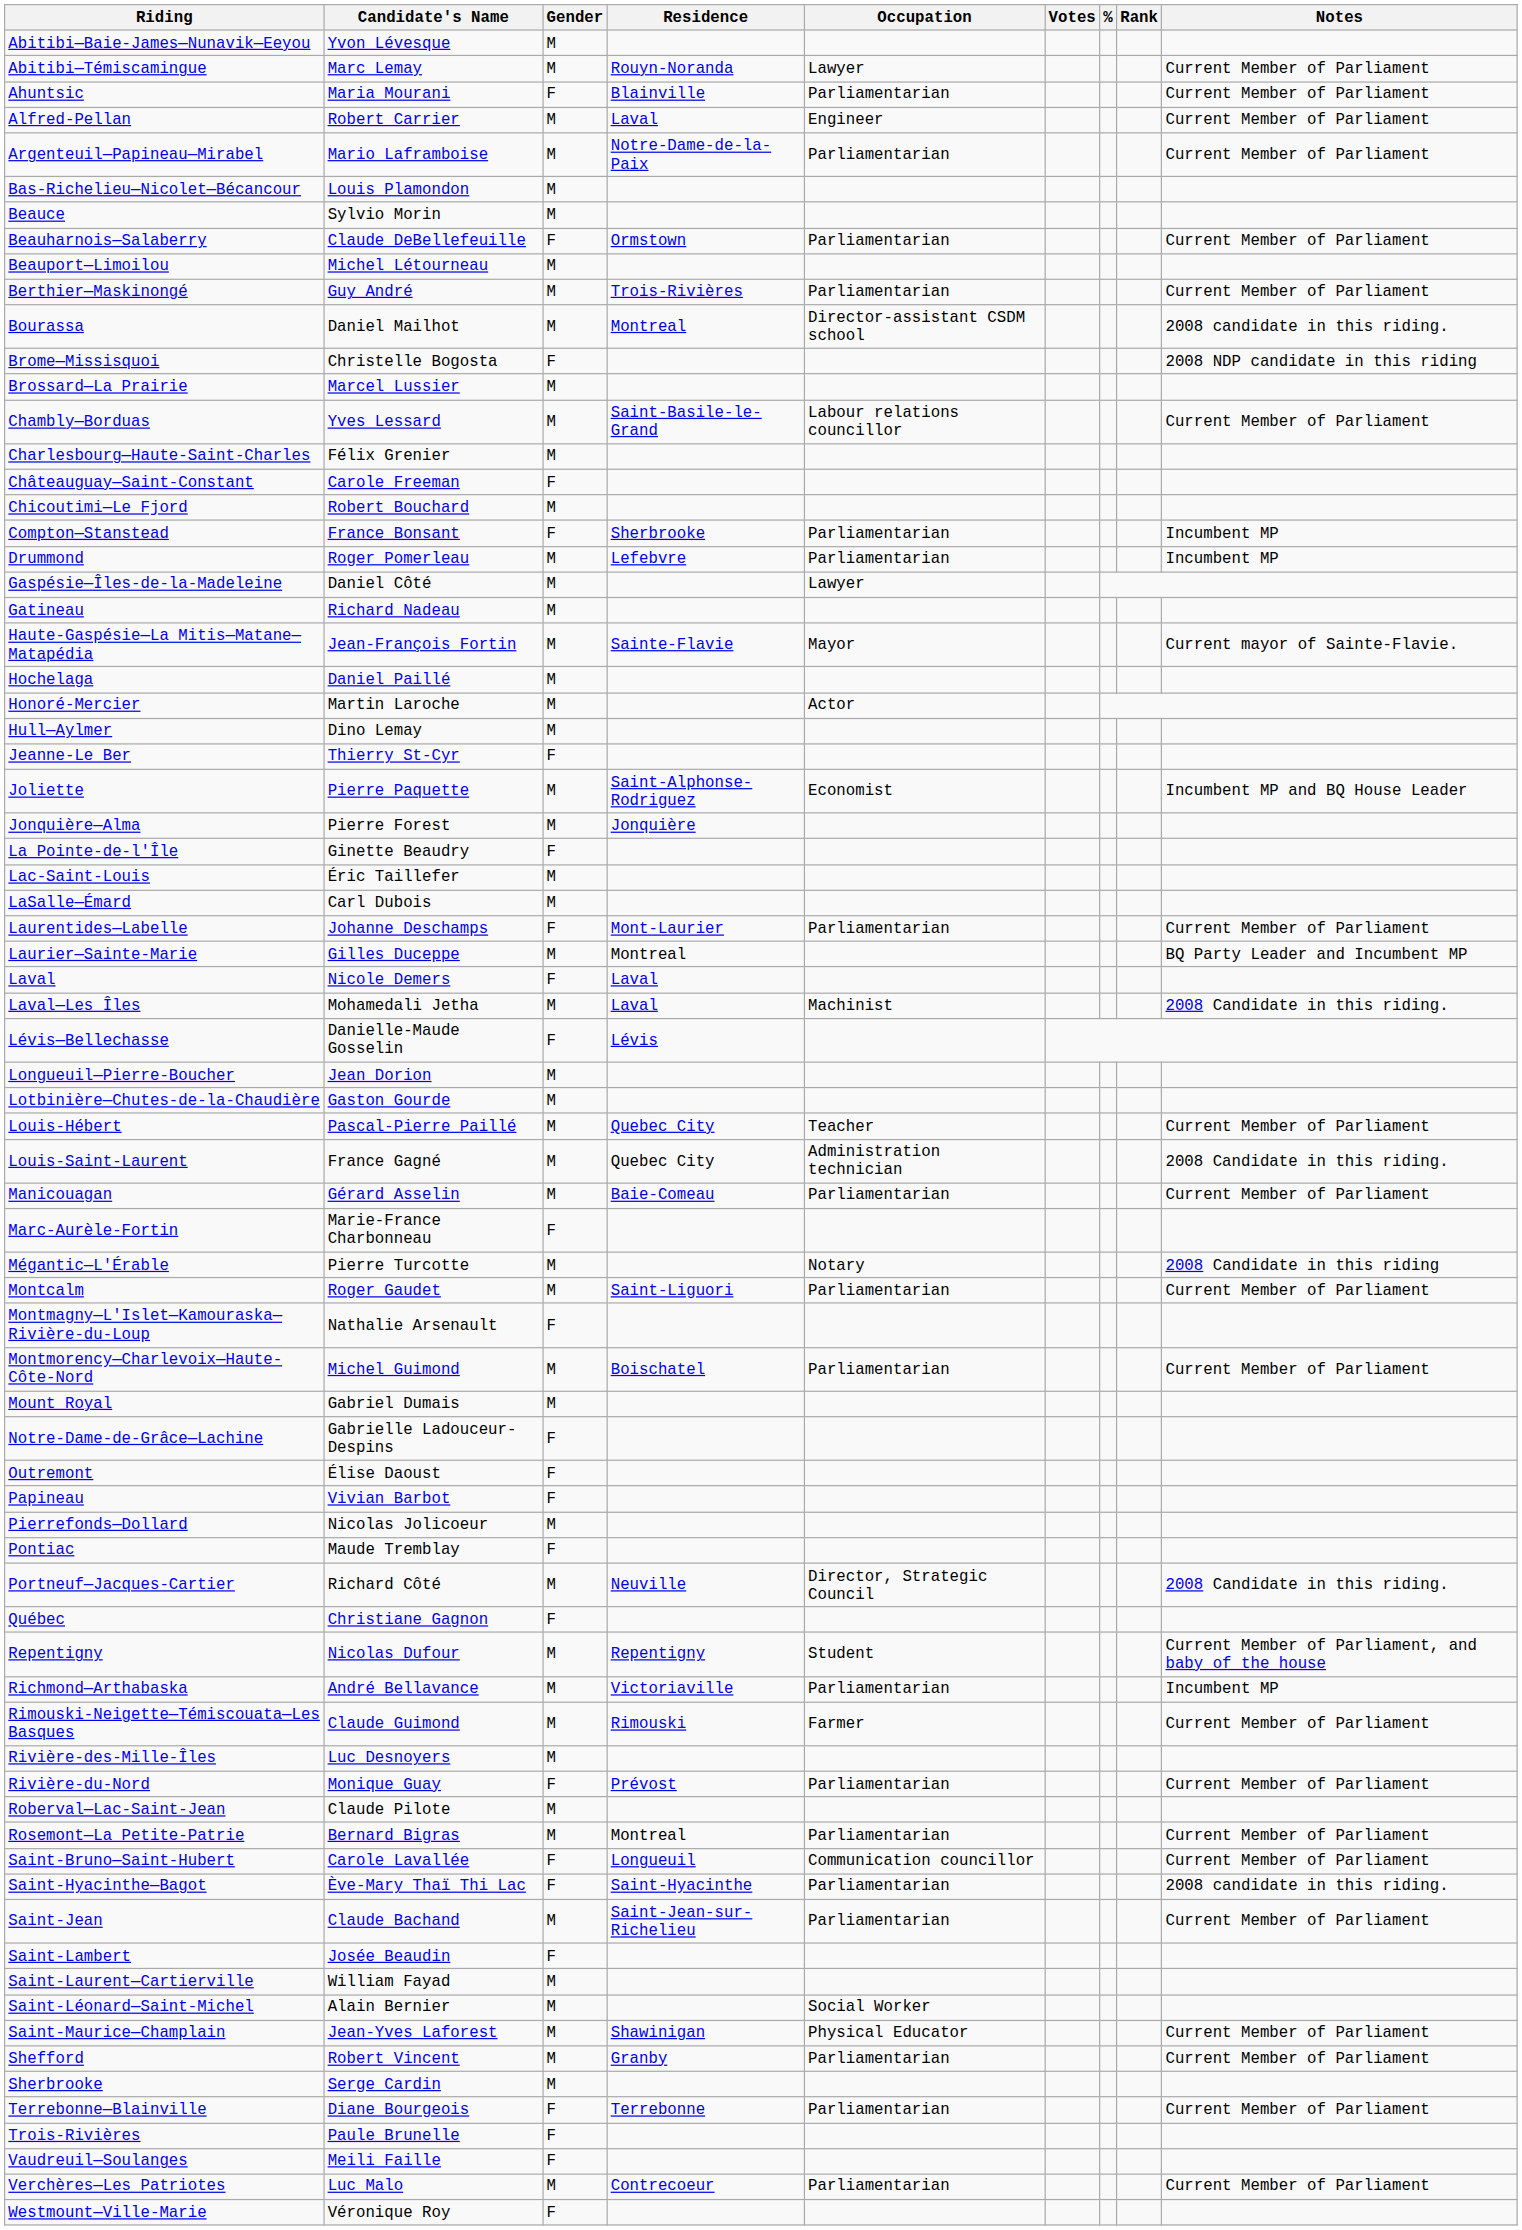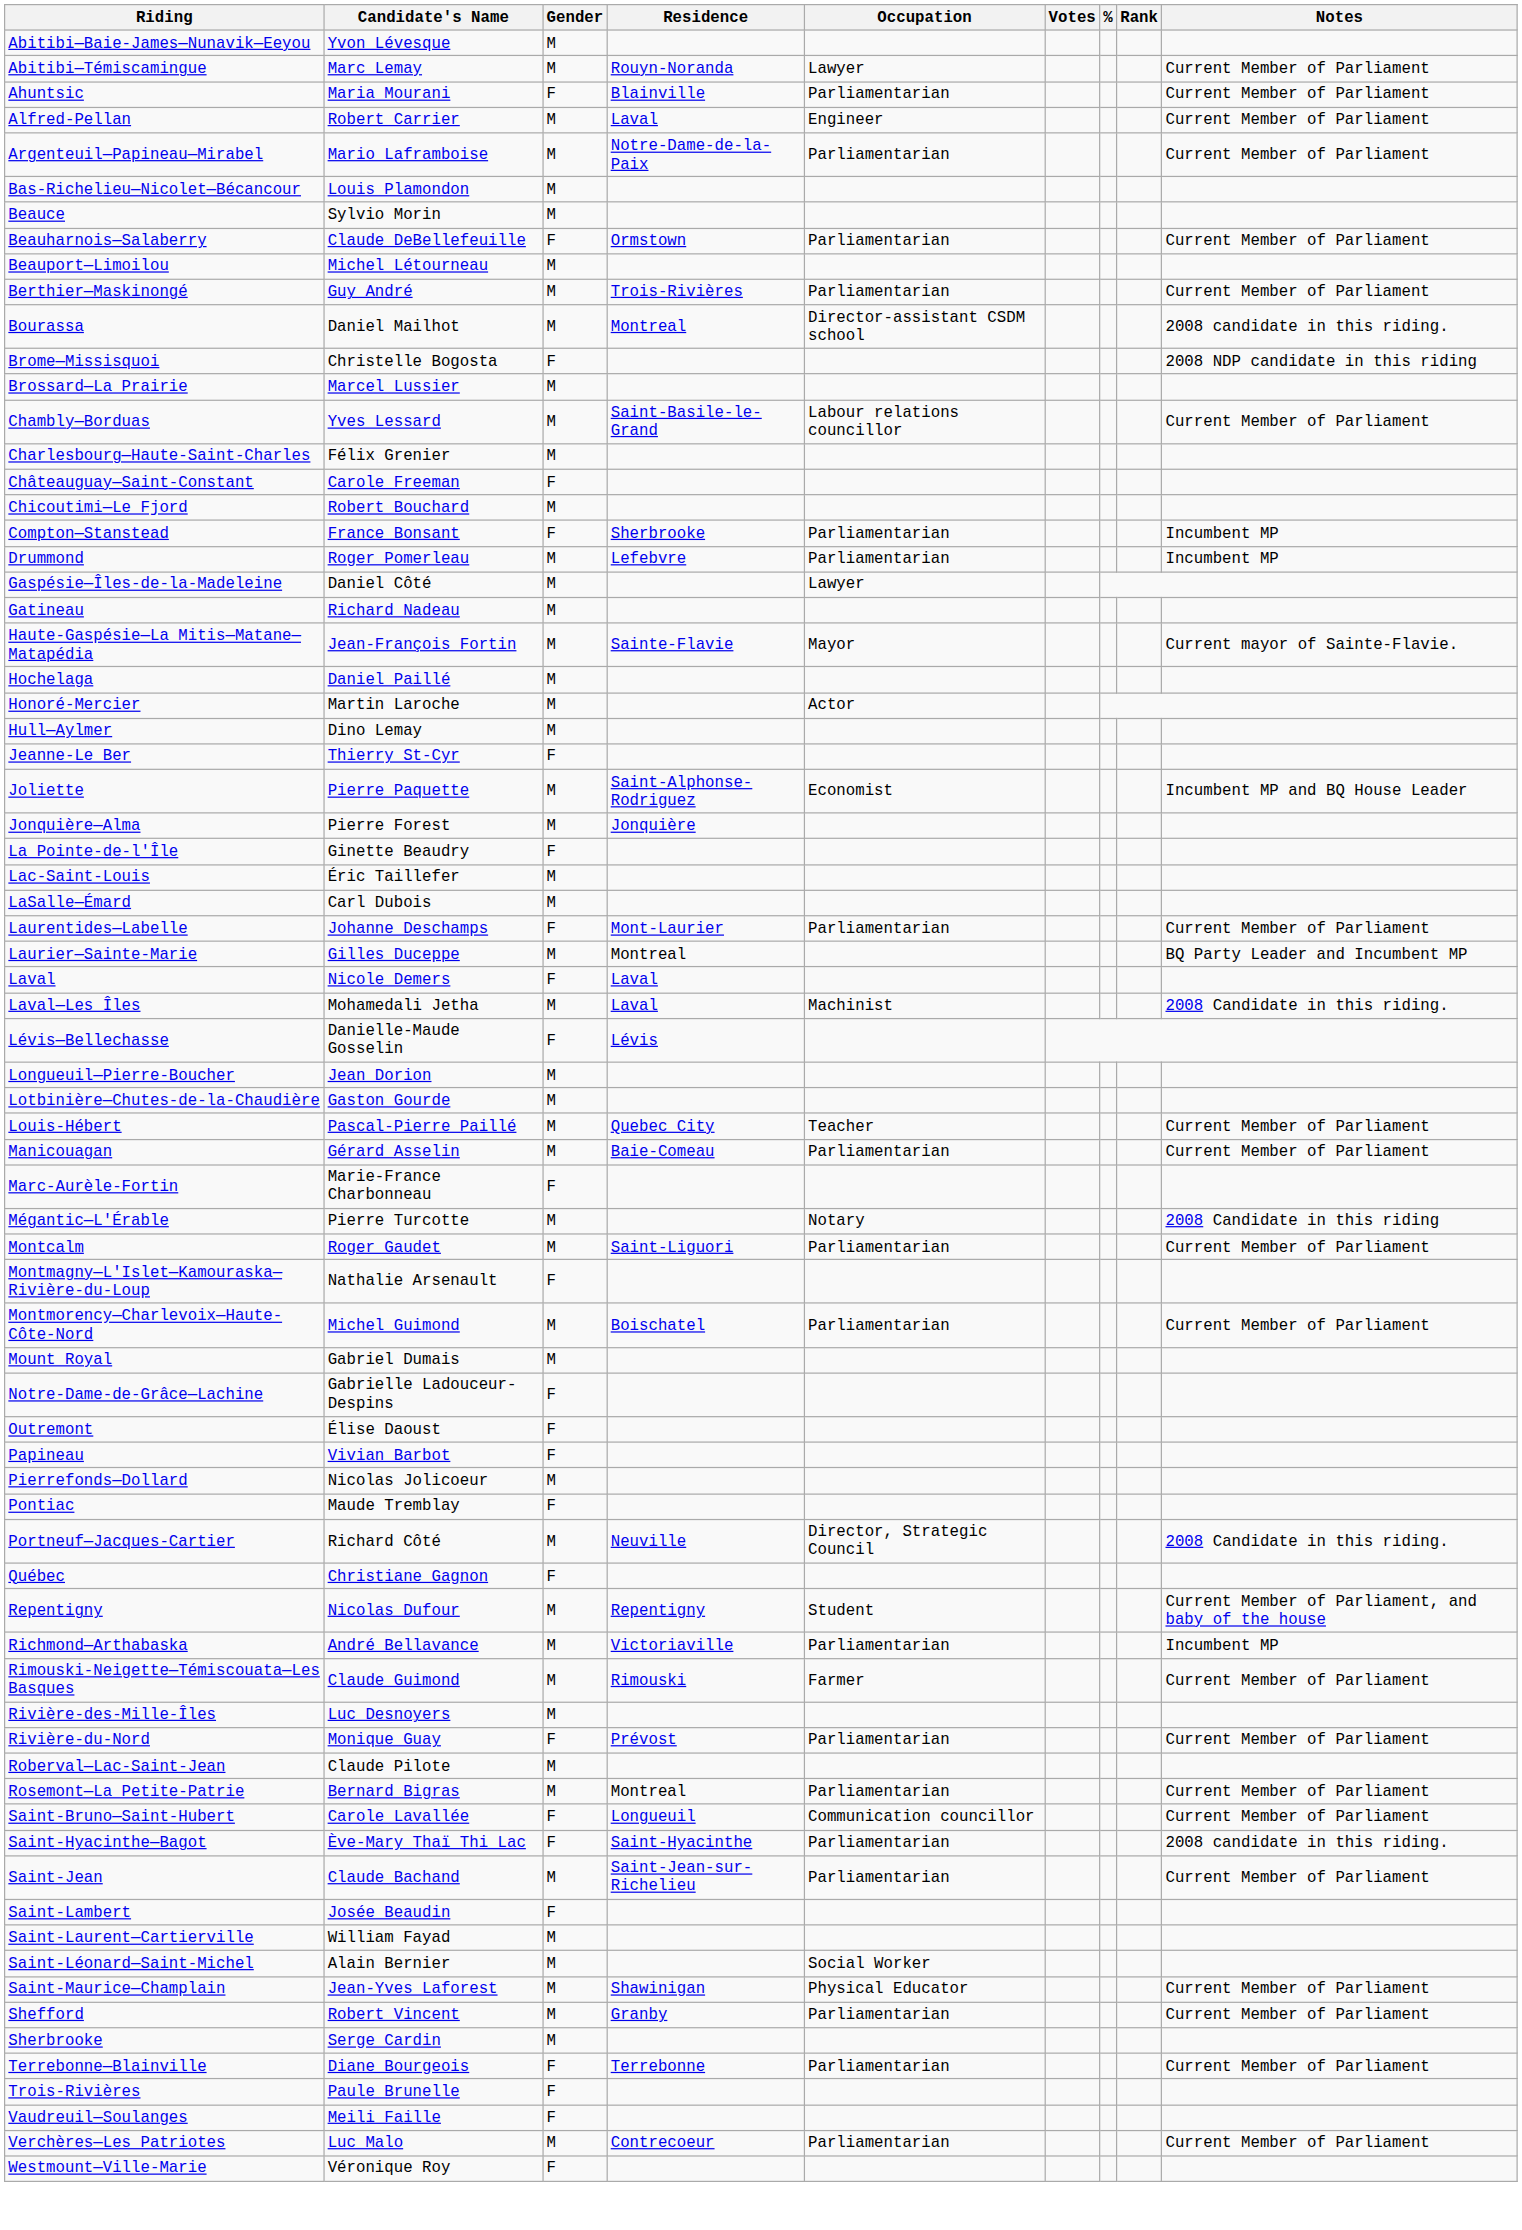- row: Louis-Saint-Laurent | France Gagné | M | Quebec City | Administration technician | 2008 Candidate in this riding.
